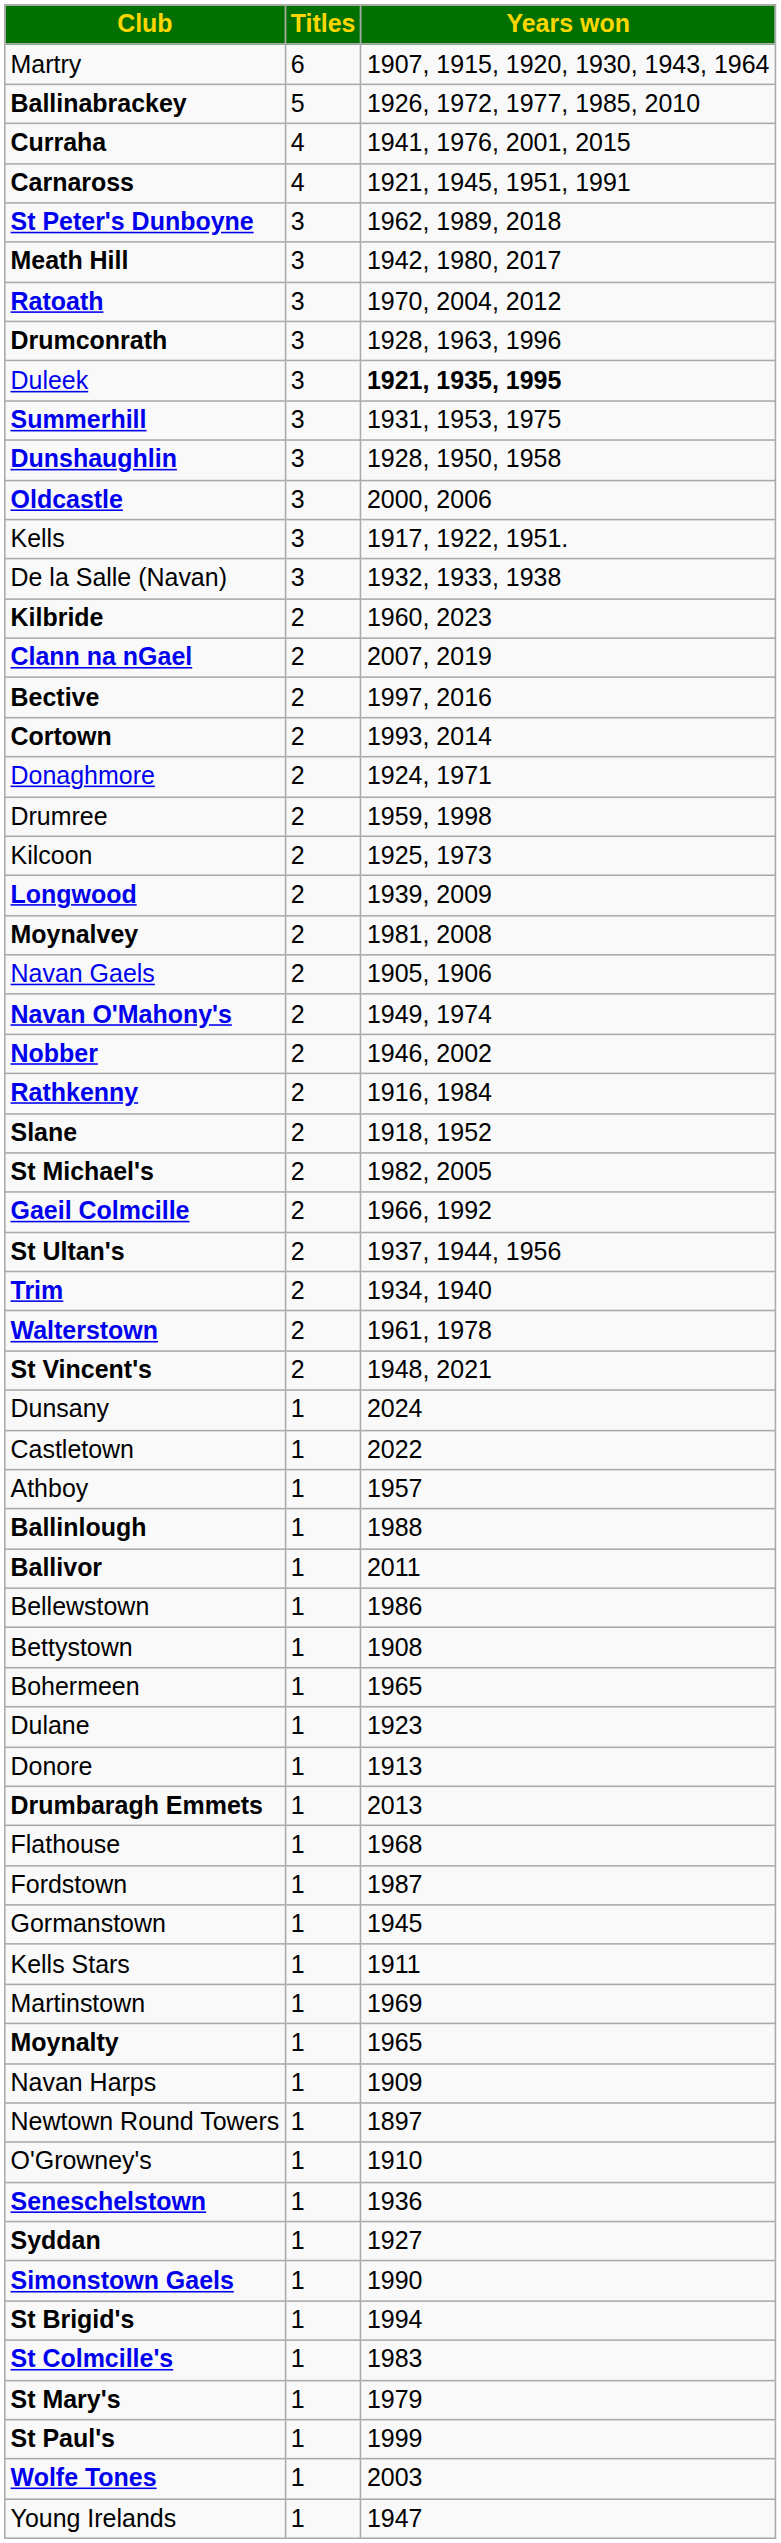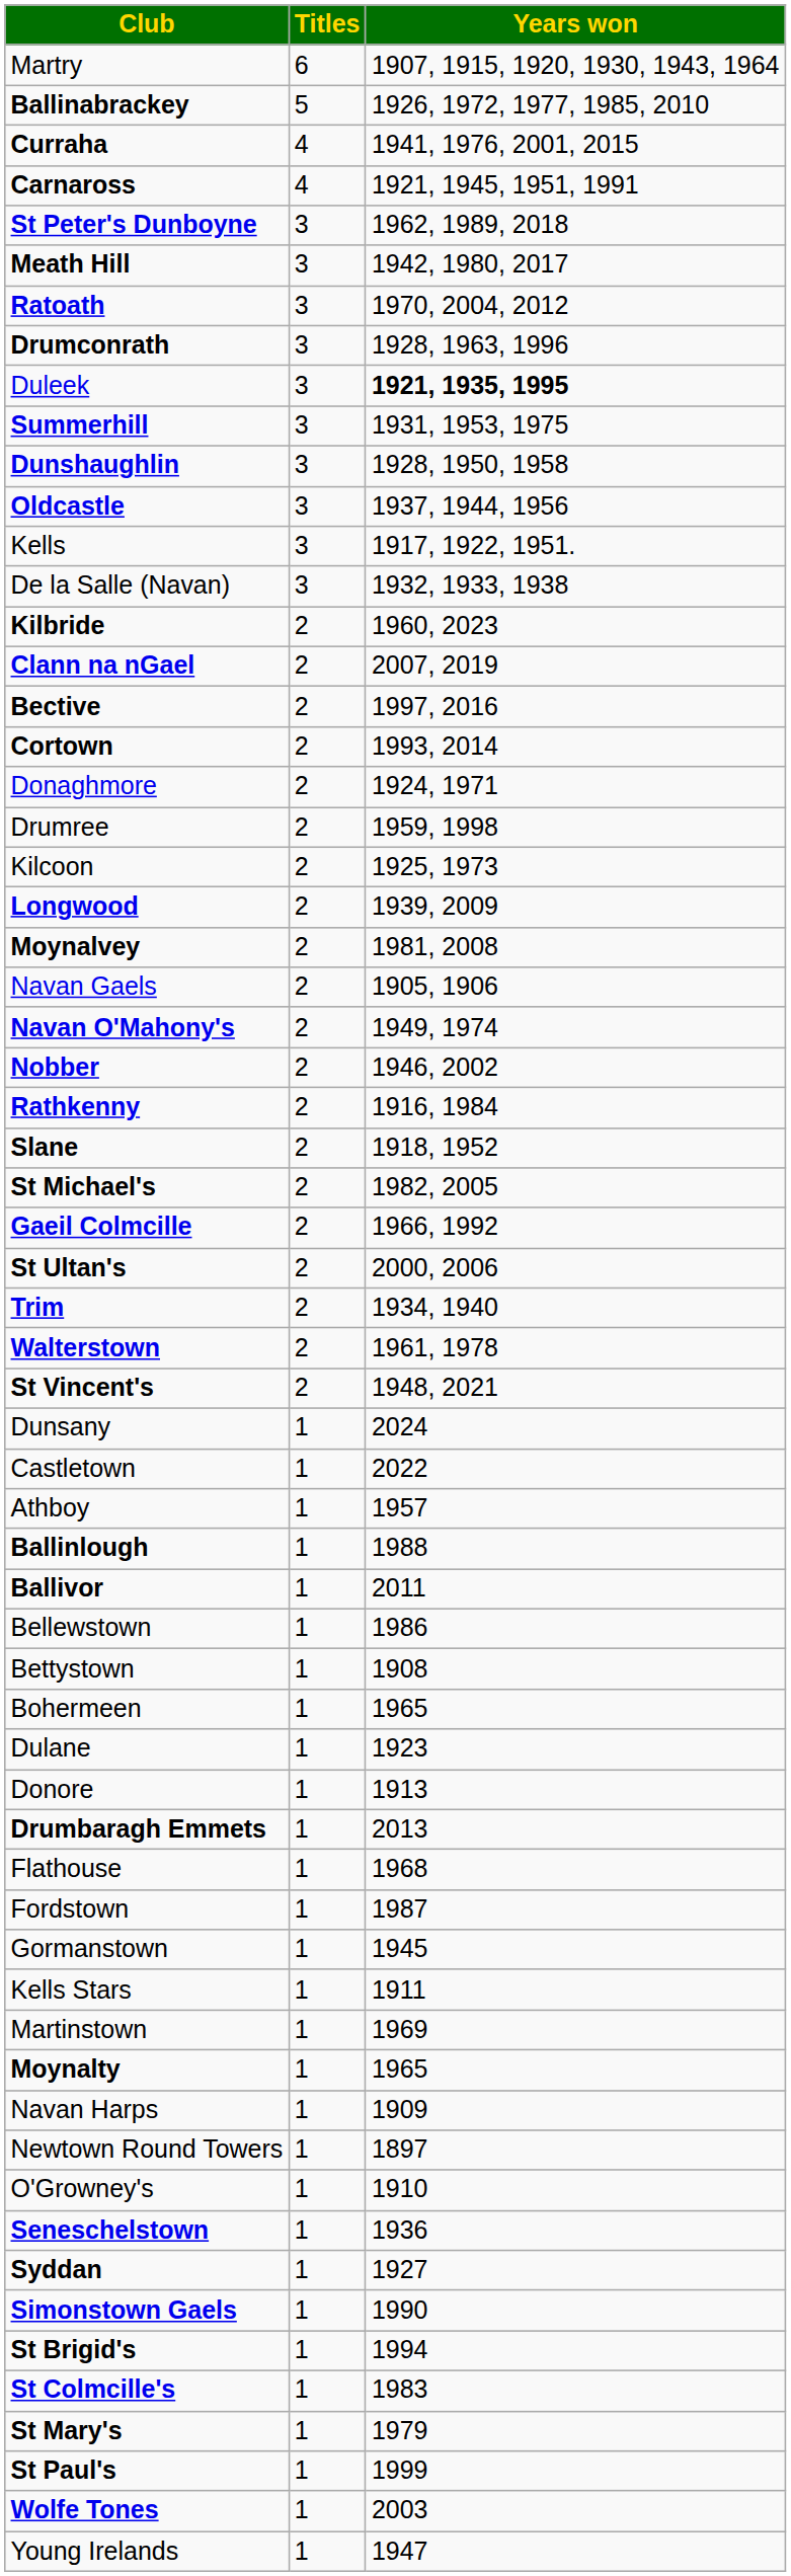Oldcastle | Years won: 2000, 2006 -> 1937, 1944, 1956
St Ultan's | Years won: 1937, 1944, 1956 -> 2000, 2006
